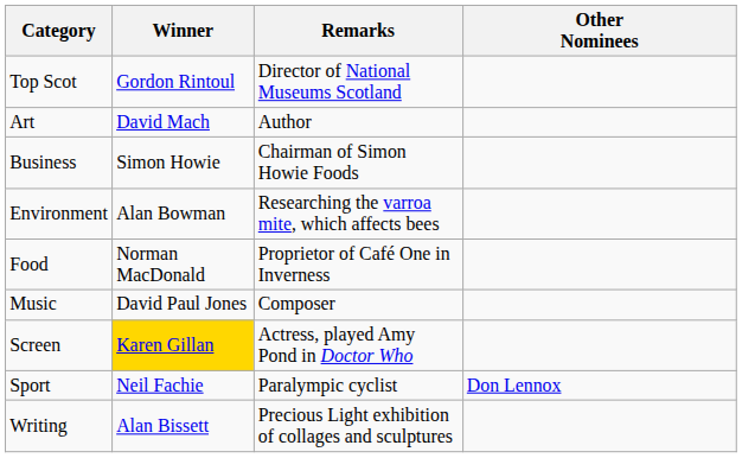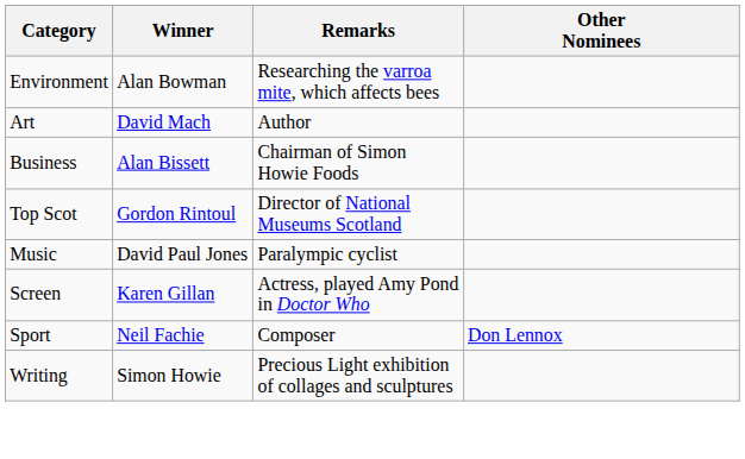rows swapped: Top Scot <-> Environment
Business | Winner: Simon Howie -> Alan Bissett
- row: Food | Norman MacDonald | Proprietor of Café One in Inverness
Music | Remarks: Composer -> Paralympic cyclist
Screen | Winner: gold background -> no background
Sport | Remarks: Paralympic cyclist -> Composer
Writing | Winner: Alan Bissett -> Simon Howie
